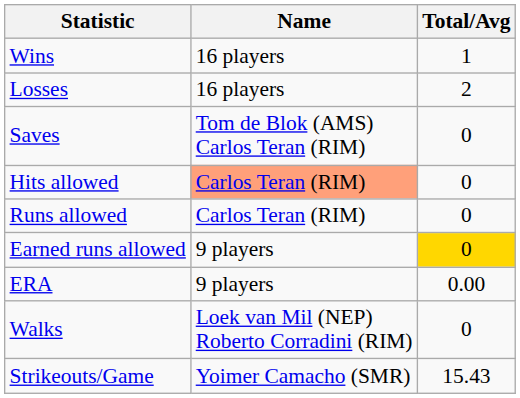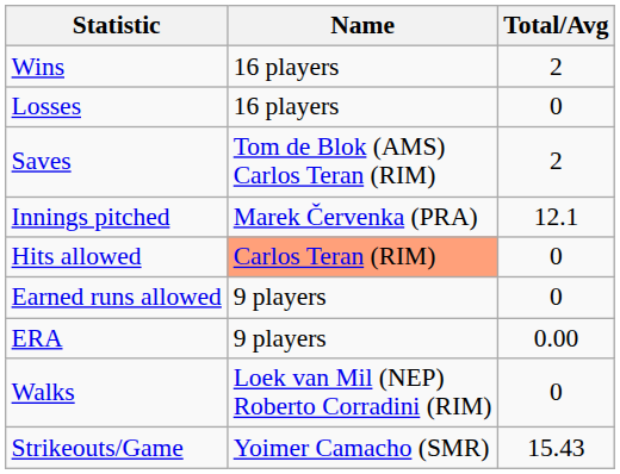Wins | Total/Avg: 1 -> 2
Losses | Total/Avg: 2 -> 0
Saves | Total/Avg: 0 -> 2
+ row: Innings pitched | Marek Červenka (PRA) | 12.1
- row: Runs allowed | Carlos Teran (RIM) | 0
Earned runs allowed | Total/Avg: gold background -> no background
